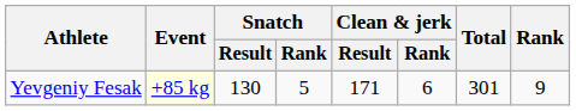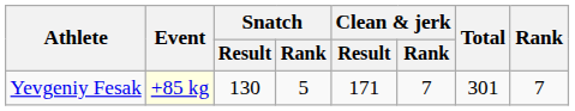Yevgeniy Fesak | Clean & jerk / Rank: 6 -> 7
Yevgeniy Fesak | Rank: 9 -> 7
